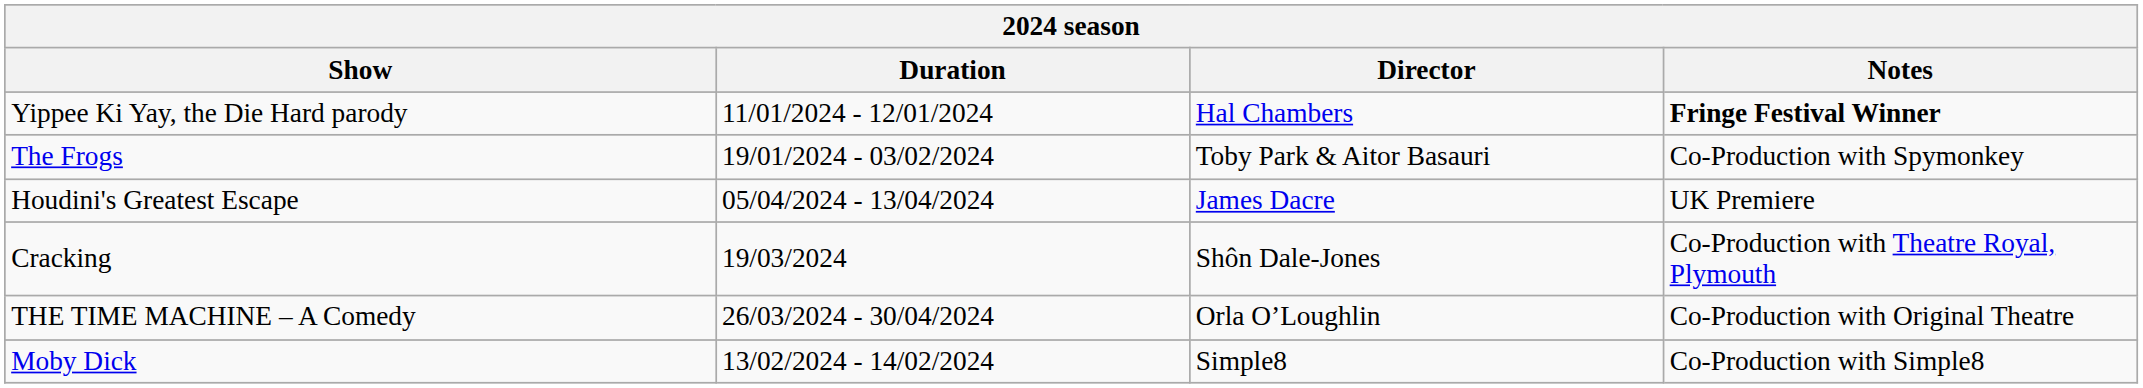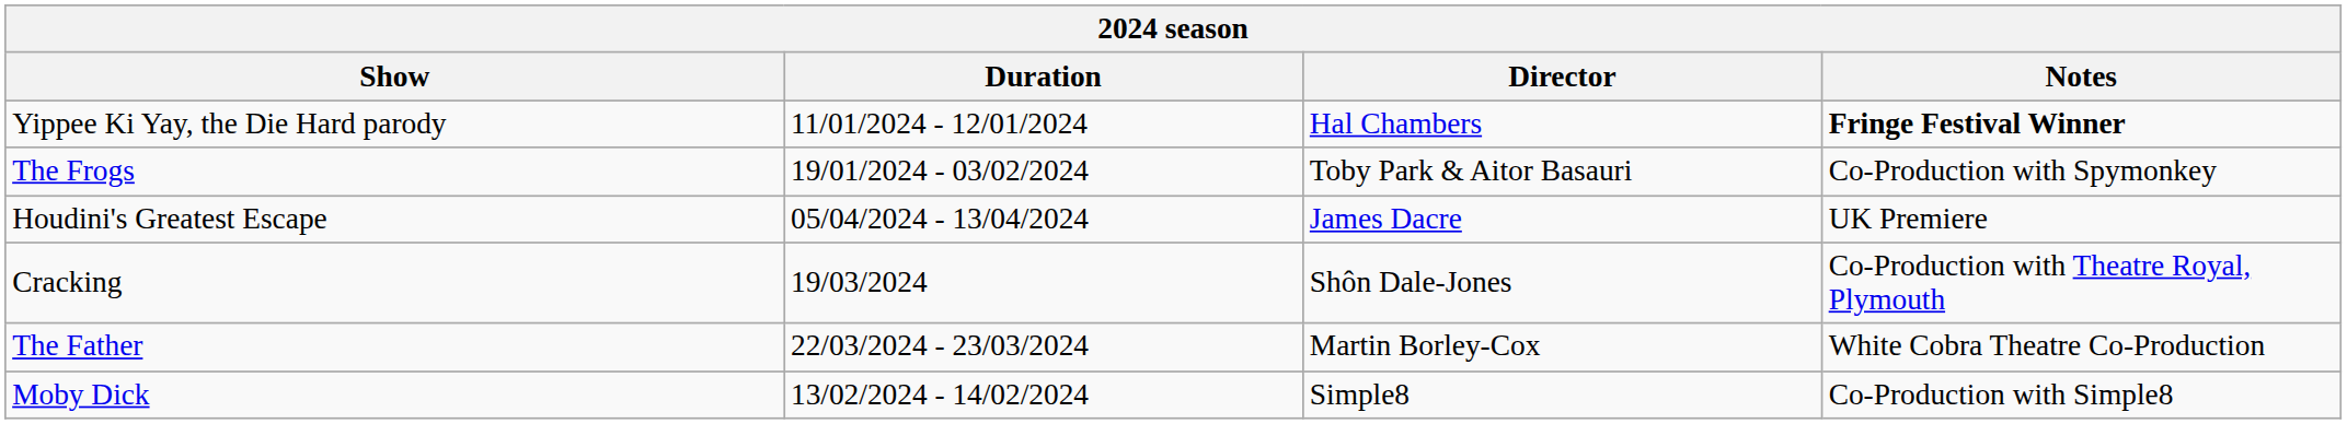+ row: The Father | 22/03/2024 - 23/03/2024 | Martin Borley-Cox | White Cobra Theatre Co-Production
- row: THE TIME MACHINE – A Comedy | 26/03/2024 - 30/04/2024 | Orla O’Loughlin | Co-Production with Original Theatre
